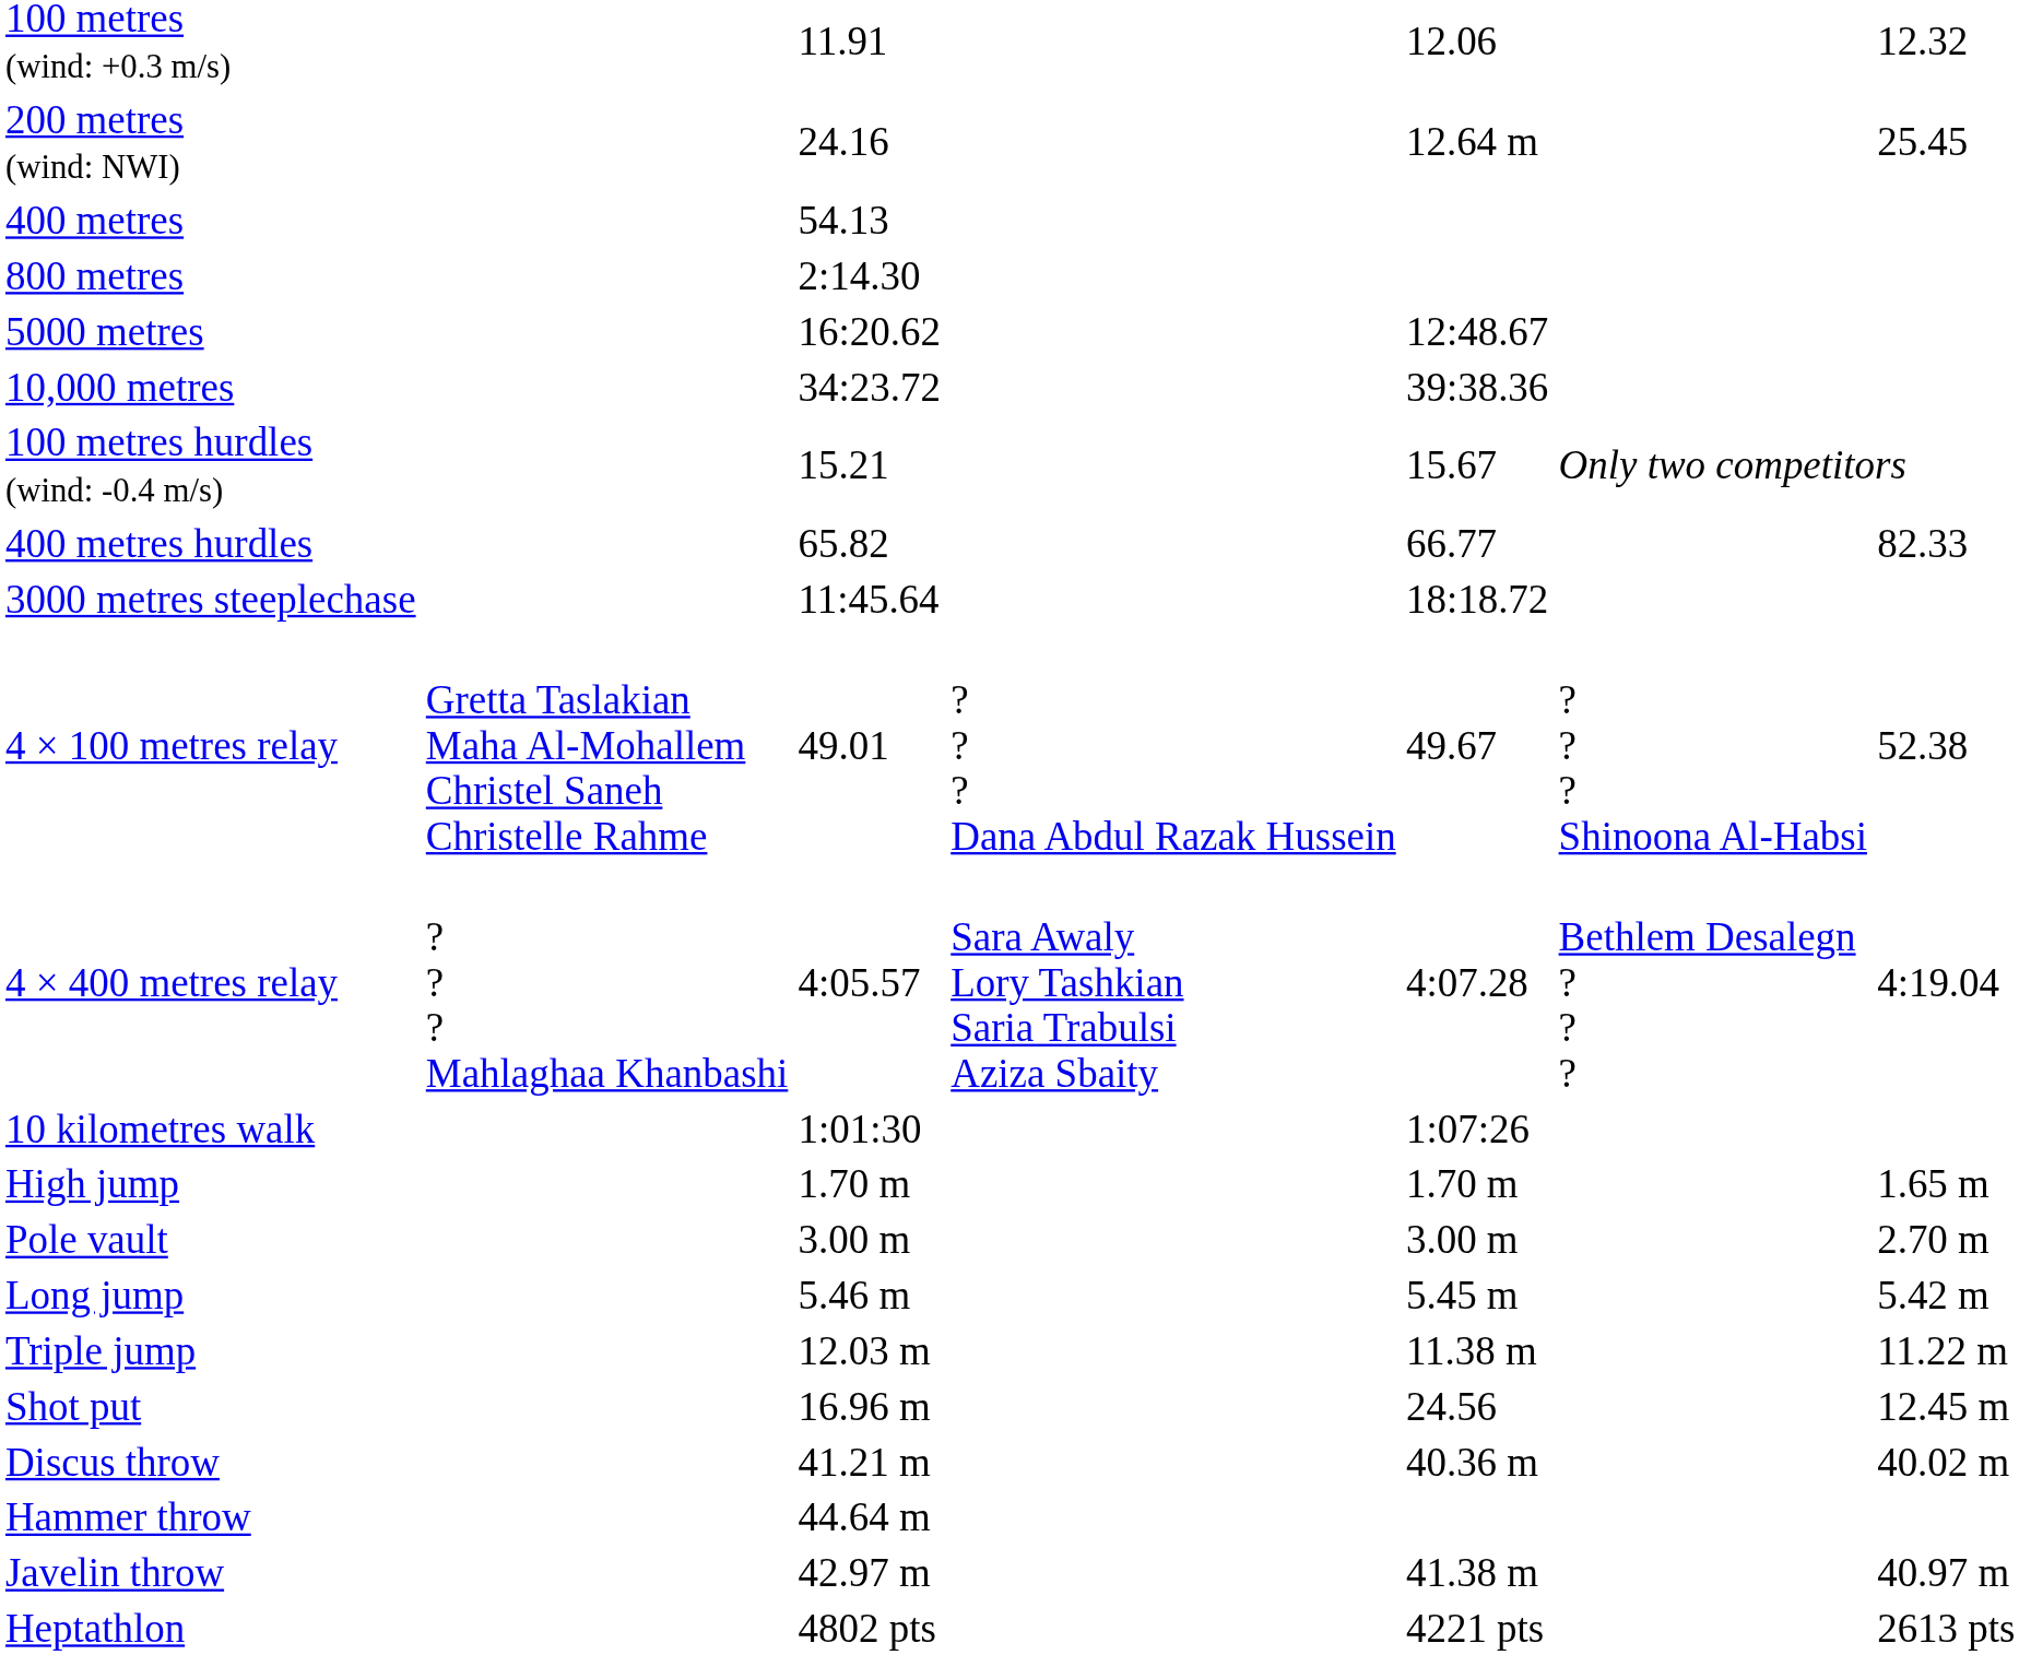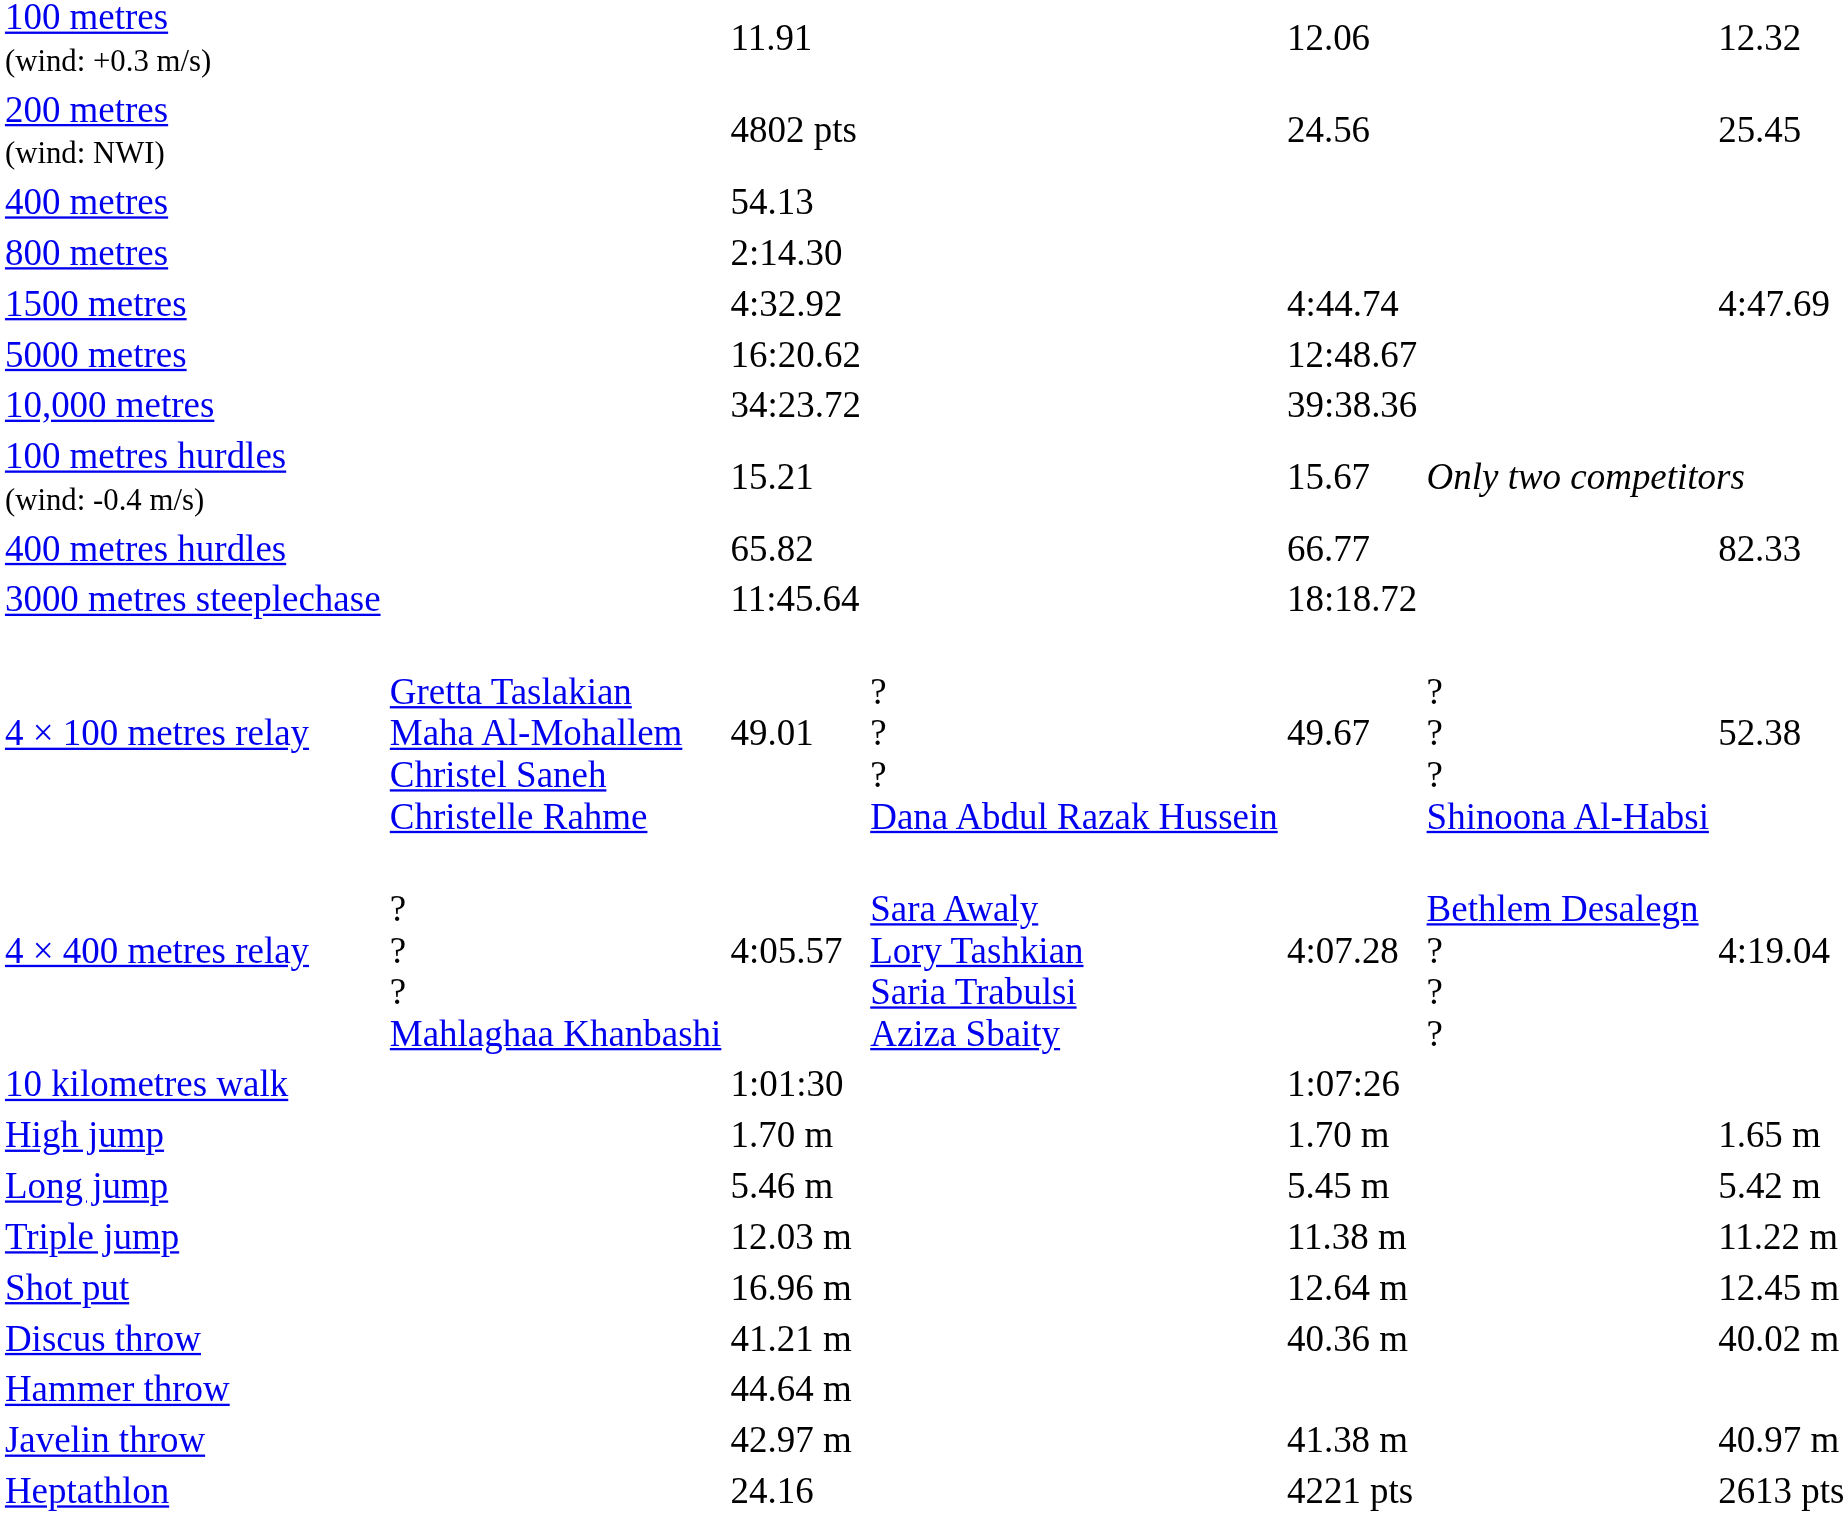200 metres (wind: NWI) | column 3: 24.16 -> 4802 pts
200 metres (wind: NWI) | column 5: 12.64 m -> 24.56
+ row: 1500 metres | 4:32.92 | 4:44.74 | 4:47.69
- row: Pole vault | 3.00 m | 3.00 m | 2.70 m
Shot put | column 5: 24.56 -> 12.64 m
Heptathlon | column 3: 4802 pts -> 24.16
